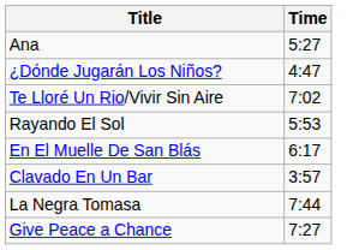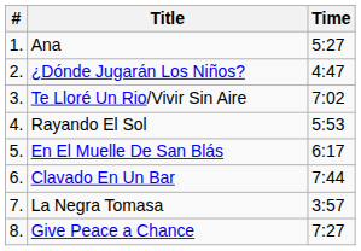+ column: # | 1. | 2. | 3. | 4. | 5. | 6. | 7. | 8.
Clavado En Un Bar | Time: 3:57 -> 7:44
La Negra Tomasa | Time: 7:44 -> 3:57
